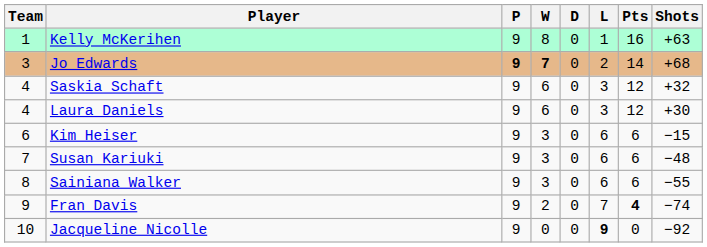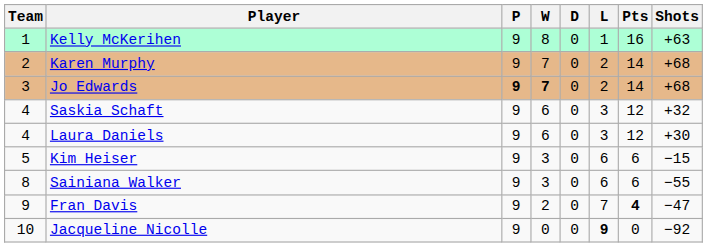+ row: 2 | Karen Murphy | 9 | 7 | 0 | 2 | 14 | +68
Kim Heiser | Team: 6 -> 5
- row: 7 | Susan Kariuki | 9 | 3 | 0 | 6 | 6 | −48
Fran Davis | Shots: −74 -> −47
